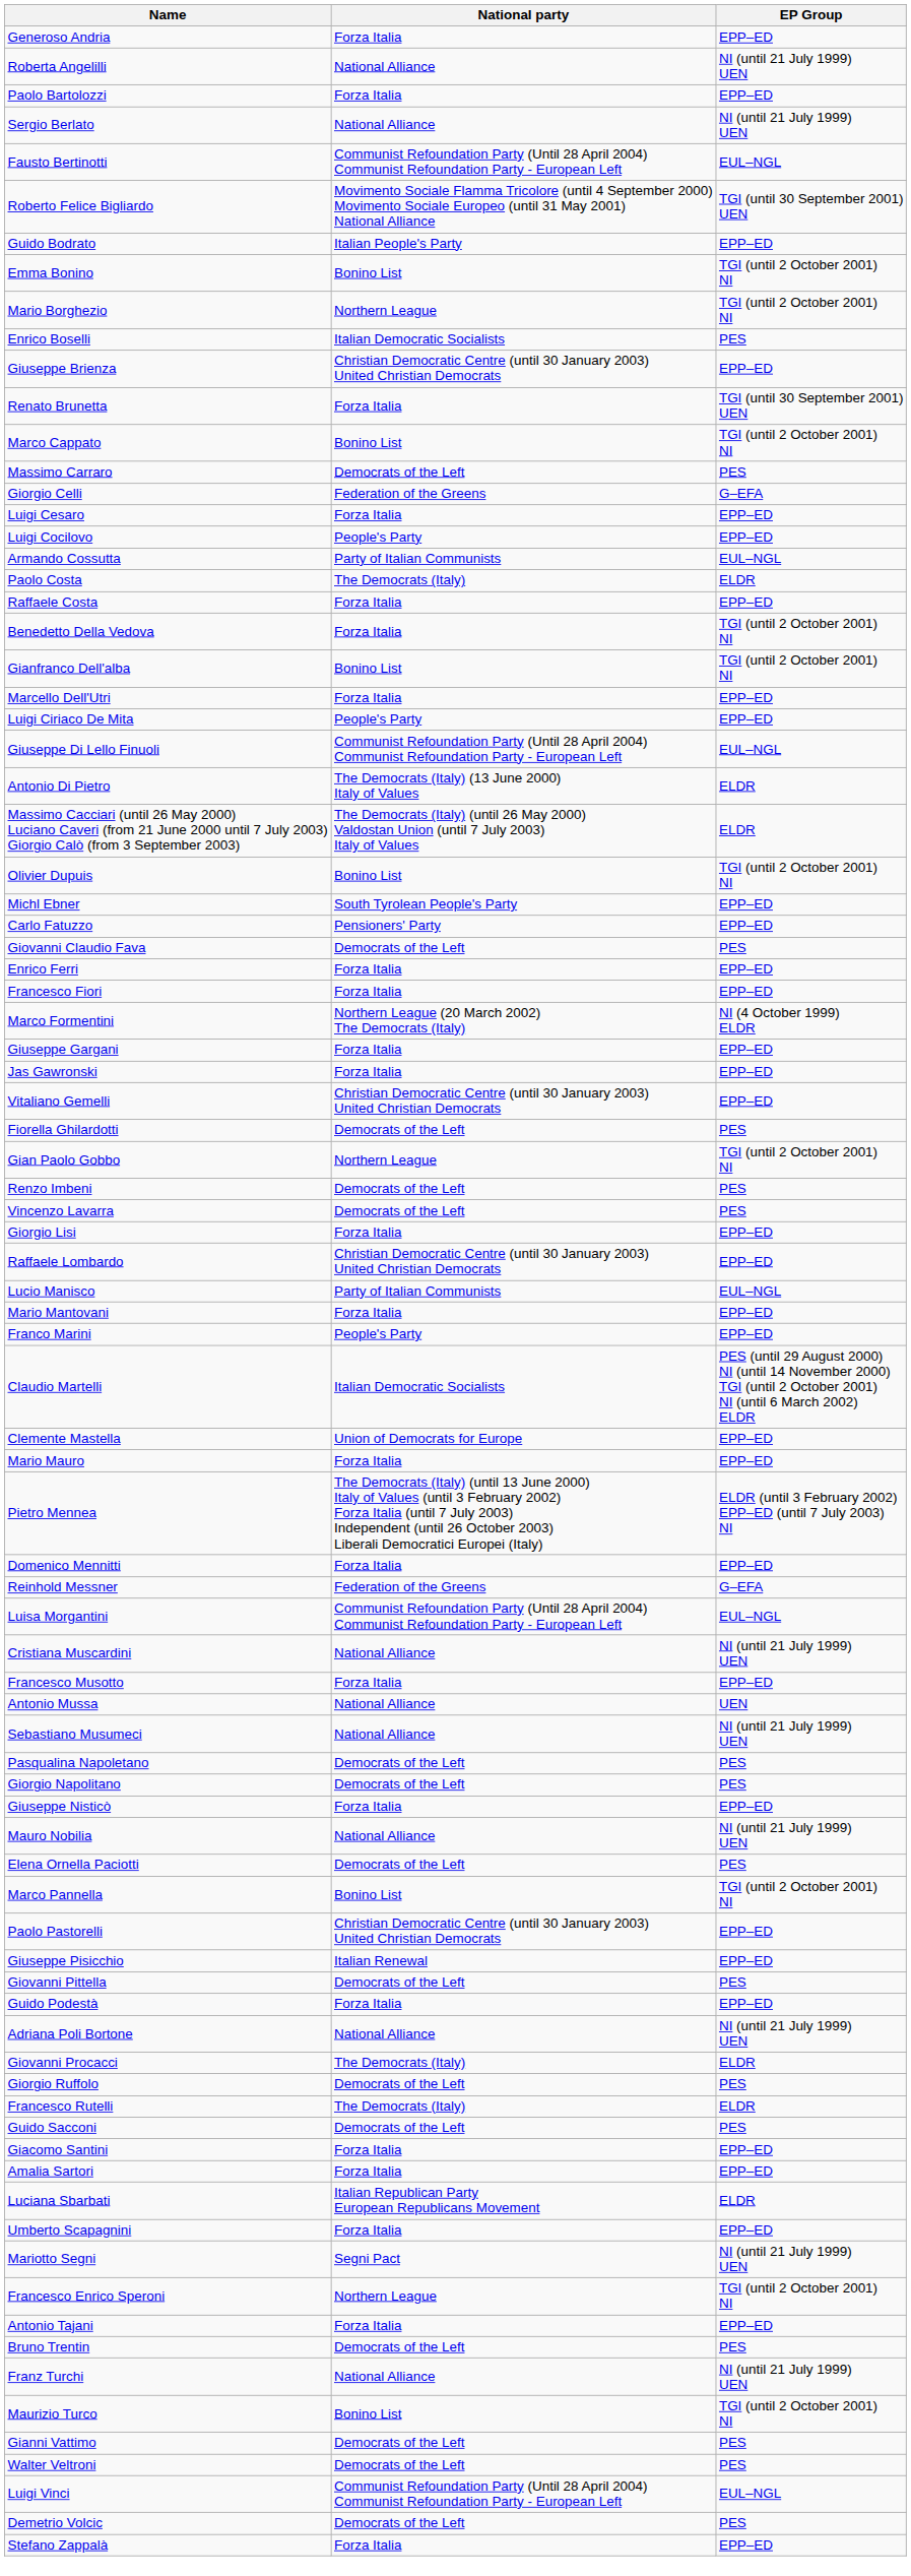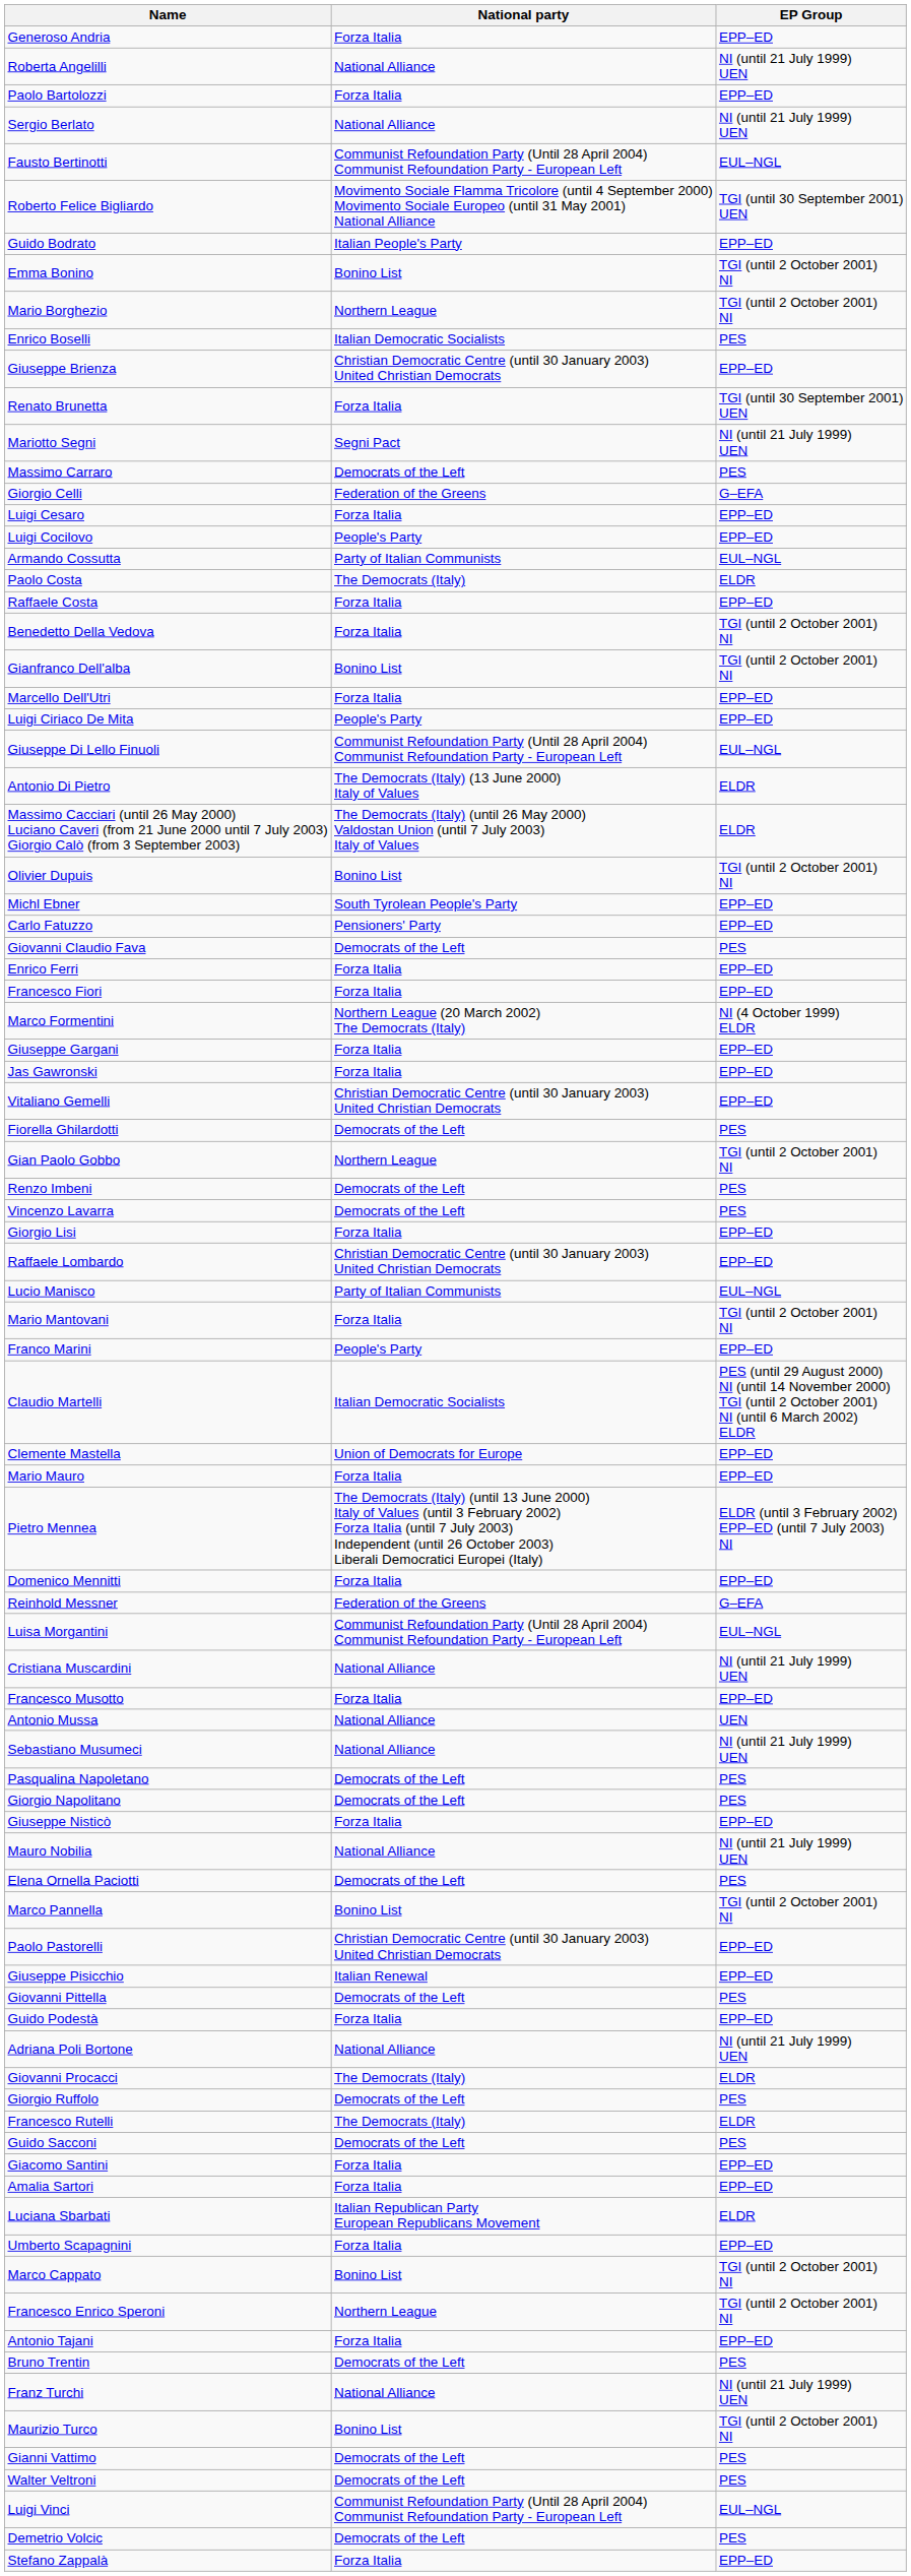rows swapped: Marco Cappato <-> Mariotto Segni
Mario Mantovani | EP Group: EPP–ED -> TGI (until 2 October 2001) NI
